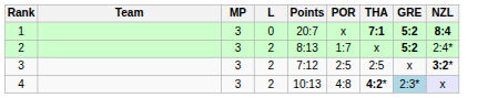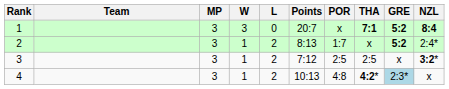+ column: W | 3 | 1 | 1 | 1
4 | NZL: lavender background -> no background
